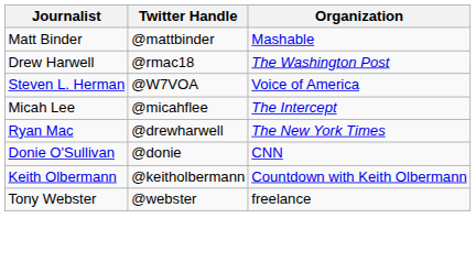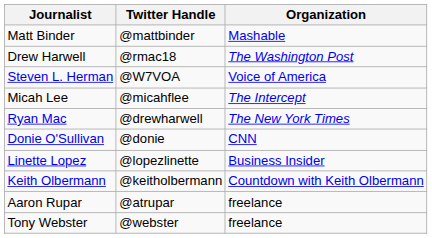+ row: Linette Lopez | @lopezlinette | Business Insider
+ row: Aaron Rupar | @atrupar | freelance
